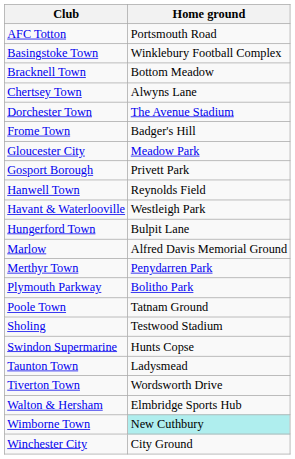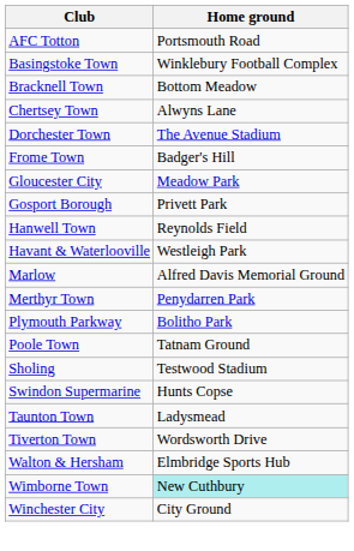- row: Hungerford Town | Bulpit Lane
